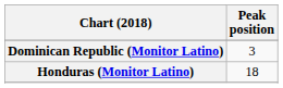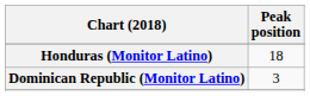rows swapped: Dominican Republic (Monitor Latino) <-> Honduras (Monitor Latino)
